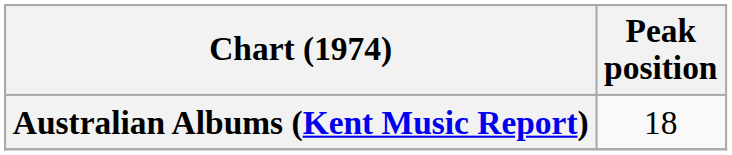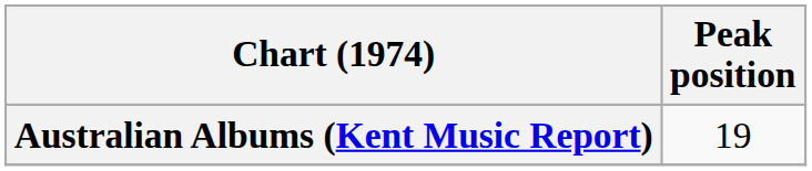Australian Albums (Kent Music Report) | Peak position: 18 -> 19
